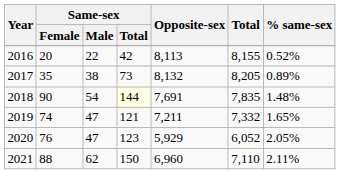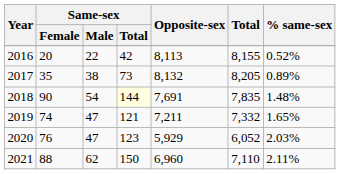2020 | % same-sex: 2.05% -> 2.03%
